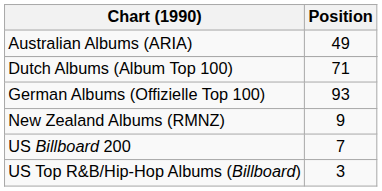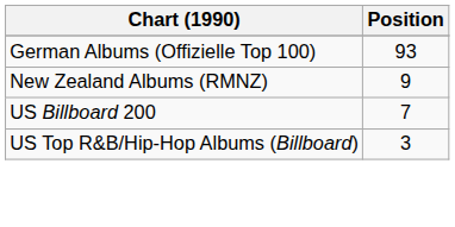- row: Australian Albums (ARIA) | 49
- row: Dutch Albums (Album Top 100) | 71
